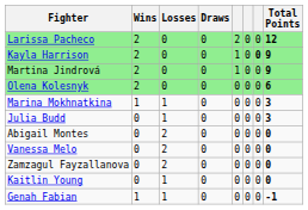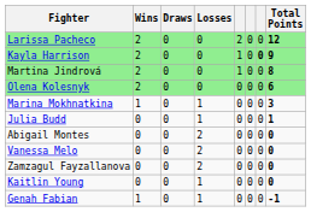columns swapped: Draws <-> Losses
Martina Jindrová | Total Points: 9 -> 8
Julia Budd | Total Points: 3 -> 1
